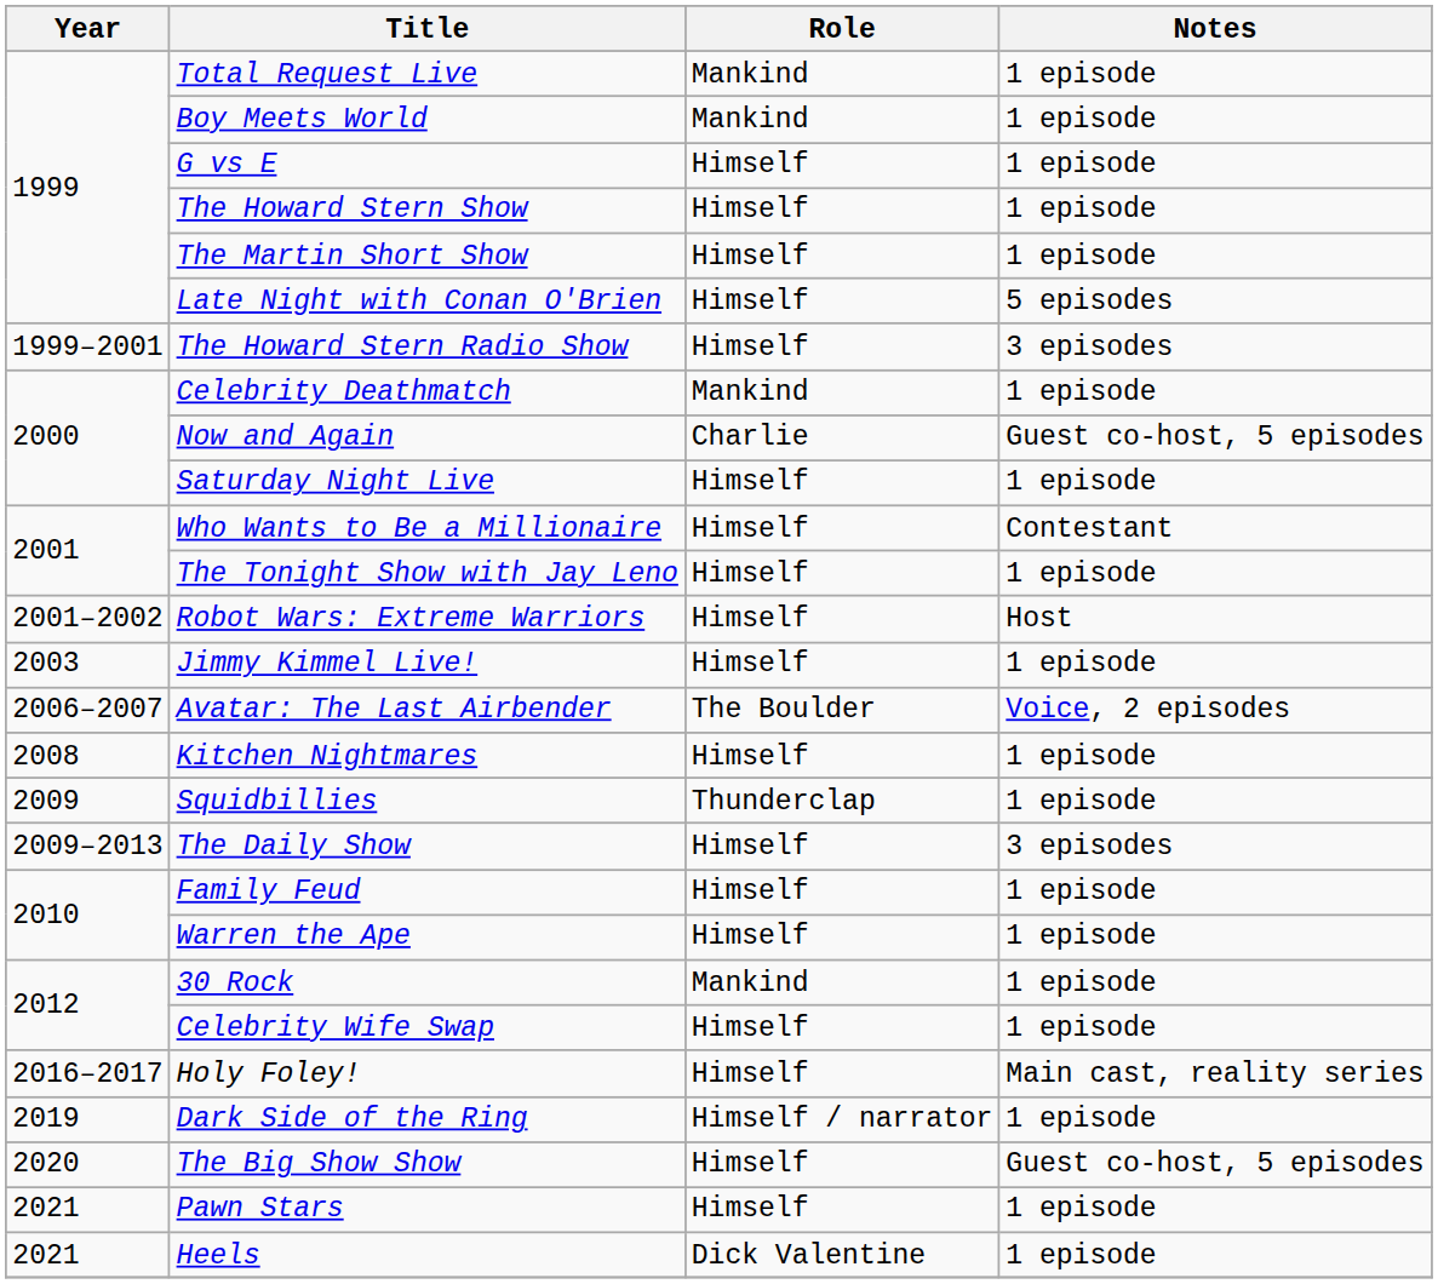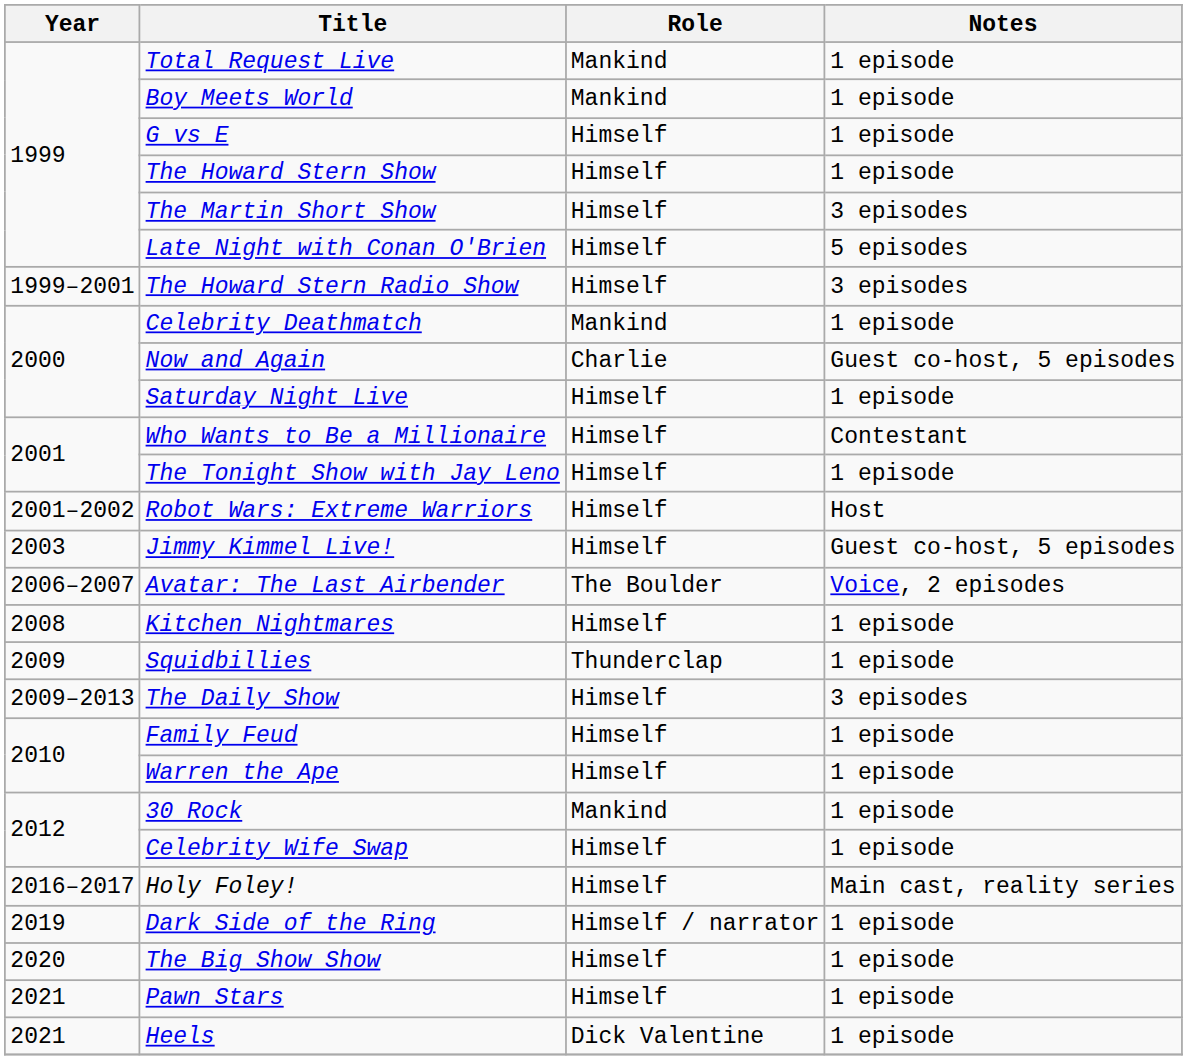The Martin Short Show | Notes: 1 episode -> 3 episodes
Jimmy Kimmel Live! | Notes: 1 episode -> Guest co-host, 5 episodes
The Big Show Show | Notes: Guest co-host, 5 episodes -> 1 episode
